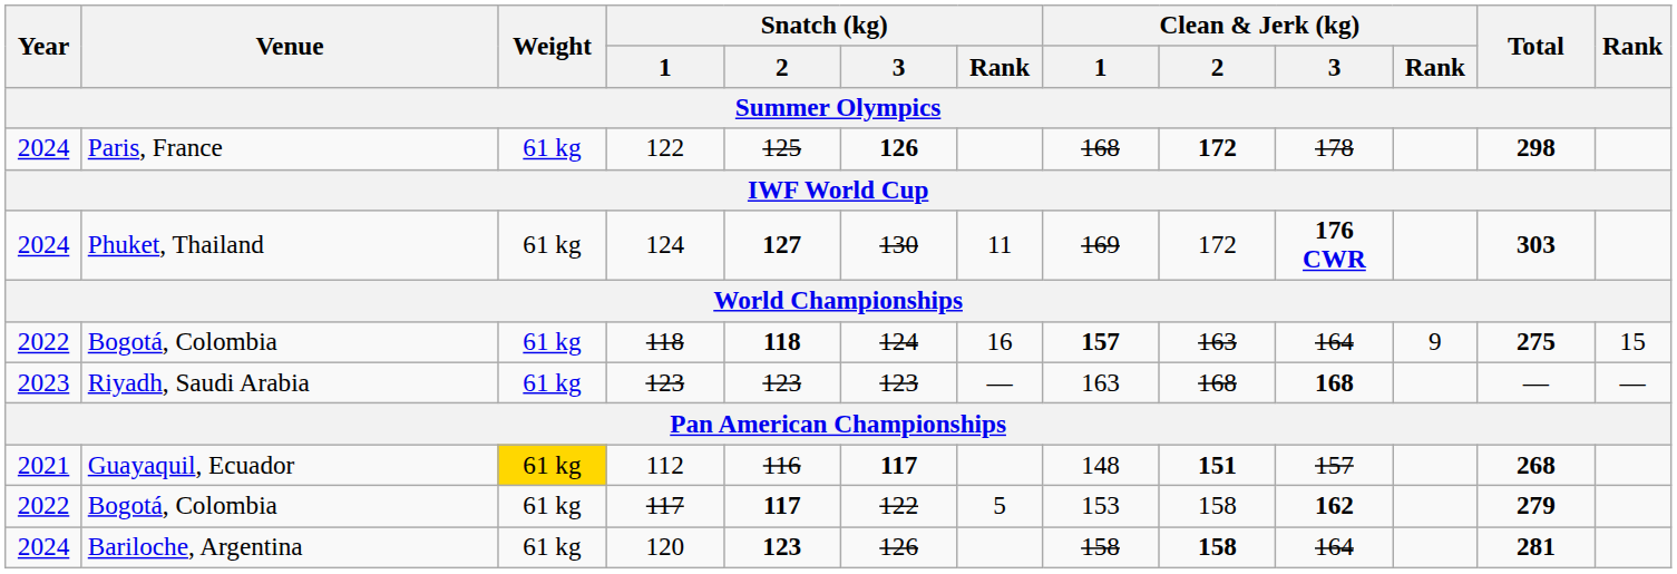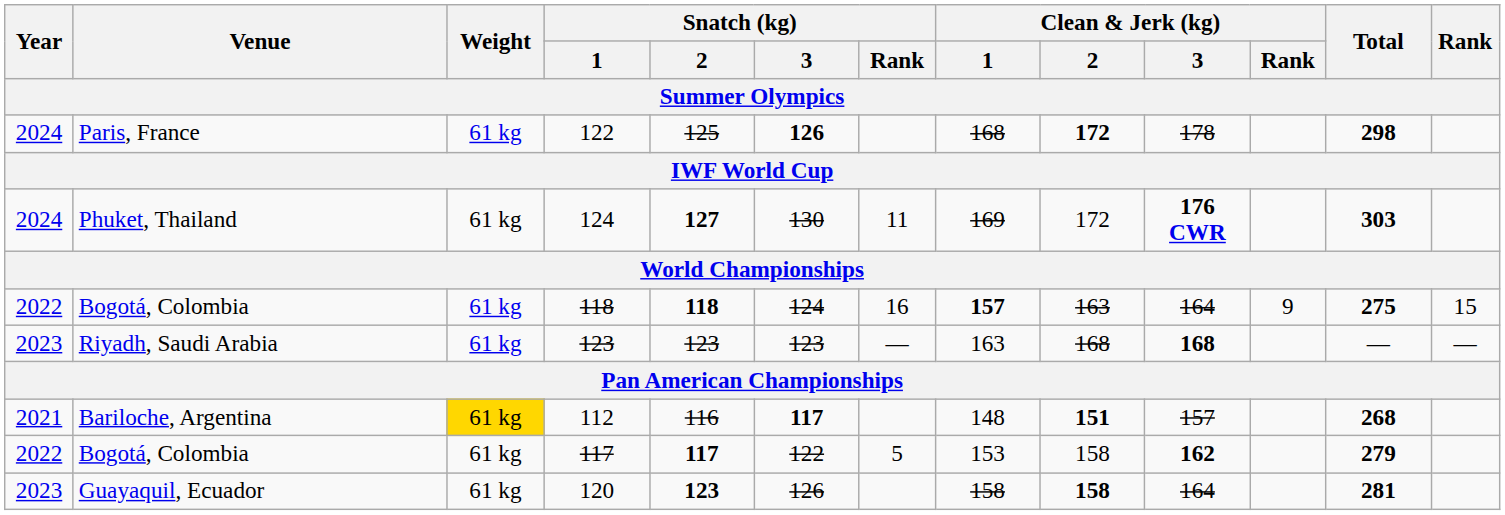112 | Venue: Guayaquil, Ecuador -> Bariloche, Argentina
120 | Year: 2024 -> 2023
120 | Venue: Bariloche, Argentina -> Guayaquil, Ecuador
